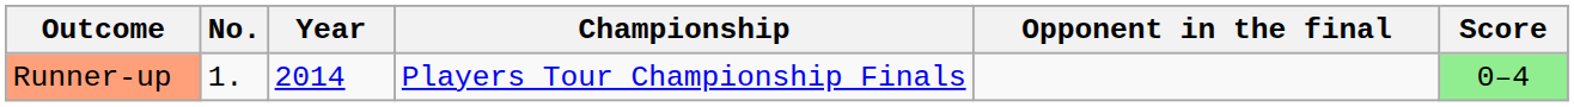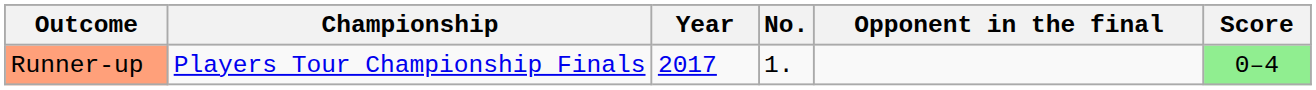columns swapped: No. <-> Championship
Runner-up | Year: 2014 -> 2017
